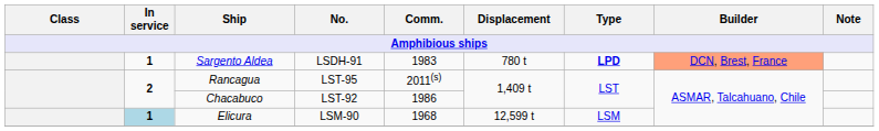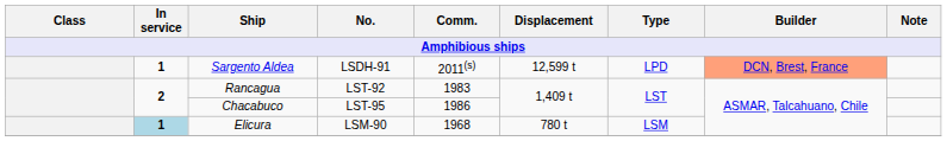Sargento Aldea | Comm.: 1983 -> 2011(s)
Sargento Aldea | Displacement: 780 t -> 12,599 t
Sargento Aldea | Type: bold -> normal
Rancagua | No.: LST-95 -> LST-92
Rancagua | Comm.: 2011(s) -> 1983
Chacabuco | No.: LST-92 -> LST-95
Elicura | Displacement: 12,599 t -> 780 t
